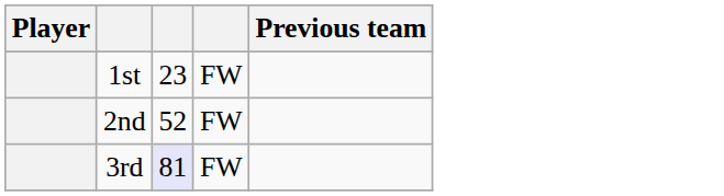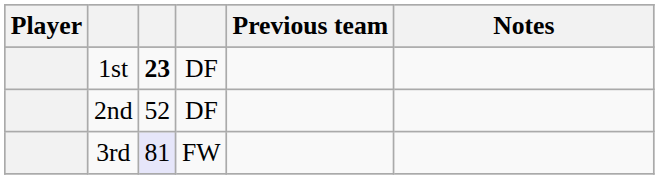+ column: Notes
1st | column 3: normal -> bold
1st | column 4: FW -> DF
2nd | column 4: FW -> DF
